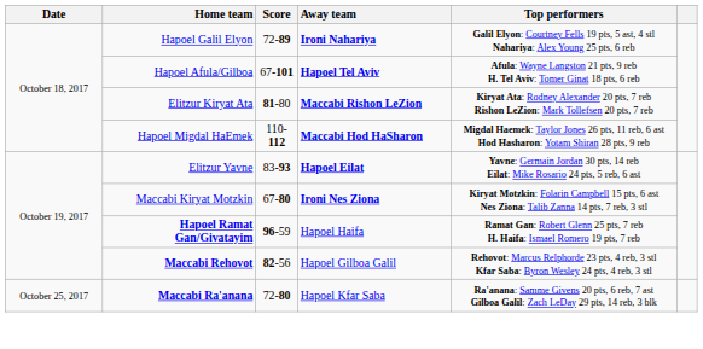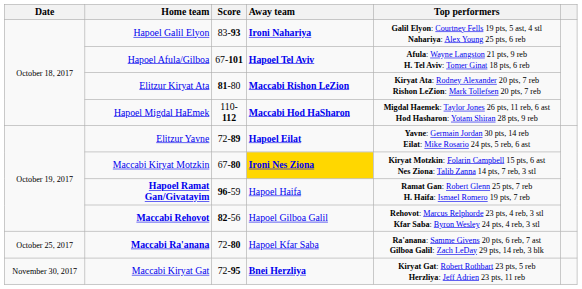Hapoel Galil Elyon | Score: 72-89 -> 83-93
Elitzur Yavne | Score: 83-93 -> 72-89
Maccabi Kiryat Motzkin | Away team: no background -> gold background
+ row: November 30, 2017 | Maccabi Kiryat Gat | 72-95 | Bnei Herzliya | Kiryat Gat: Robert Rothbart 23 pts, 5 reb Herzliya: Jeff Adrien 23 pts, 11 reb
